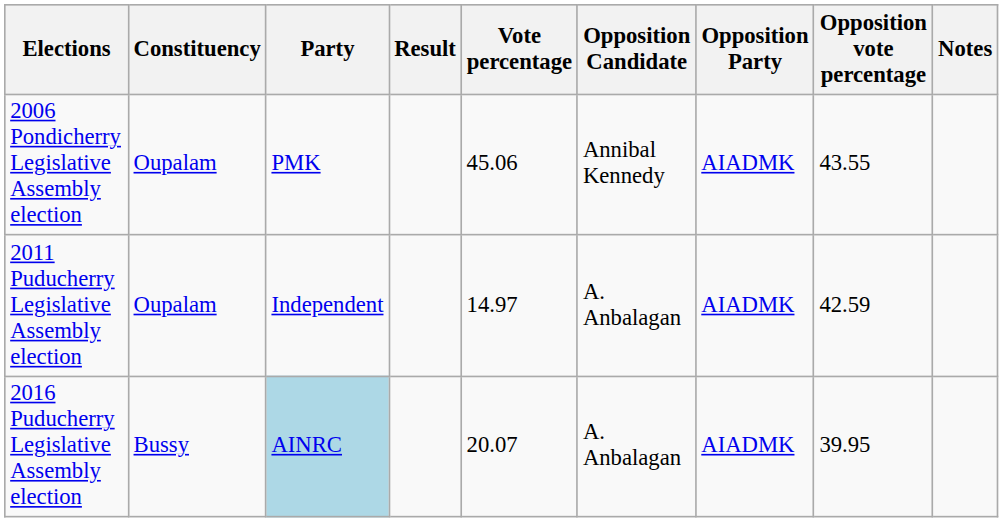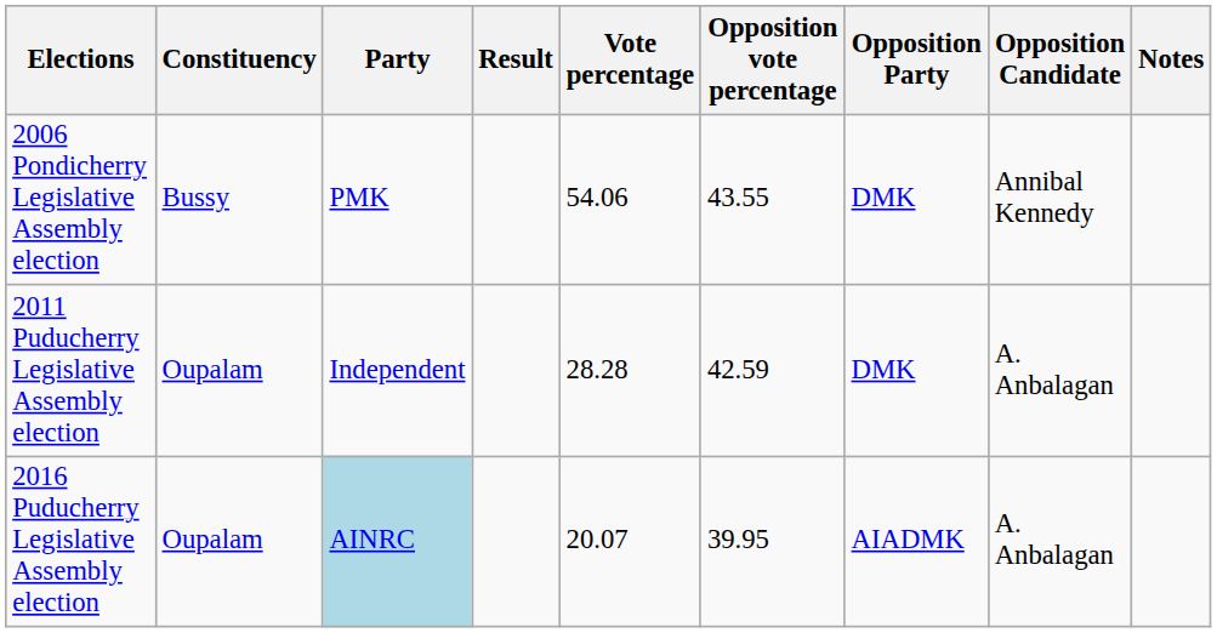columns swapped: Opposition Candidate <-> Opposition vote percentage
2006 Pondicherry Legislative Assembly election | Constituency: Oupalam -> Bussy
2006 Pondicherry Legislative Assembly election | Vote percentage: 45.06 -> 54.06
2006 Pondicherry Legislative Assembly election | Opposition Party: AIADMK -> DMK
2011 Puducherry Legislative Assembly election | Vote percentage: 14.97 -> 28.28
2011 Puducherry Legislative Assembly election | Opposition Party: AIADMK -> DMK
2016 Puducherry Legislative Assembly election | Constituency: Bussy -> Oupalam
